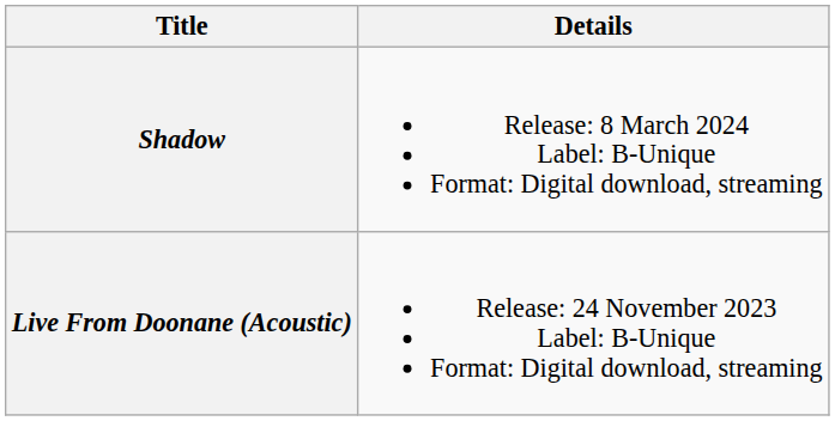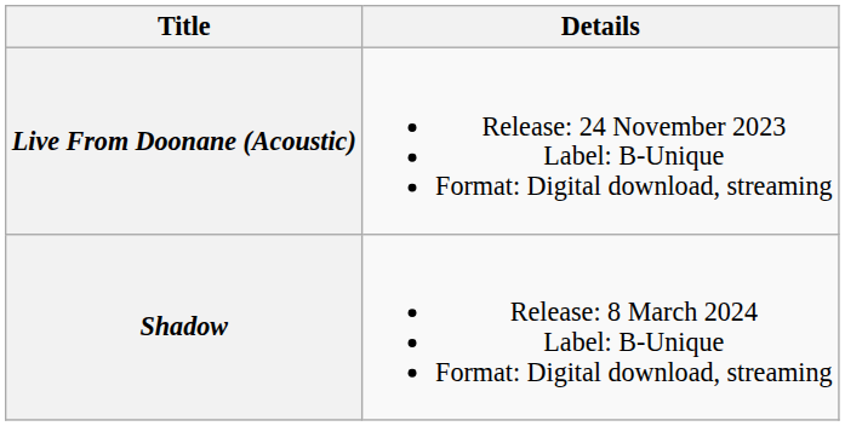rows swapped: Live From Doonane (Acoustic) <-> Shadow
